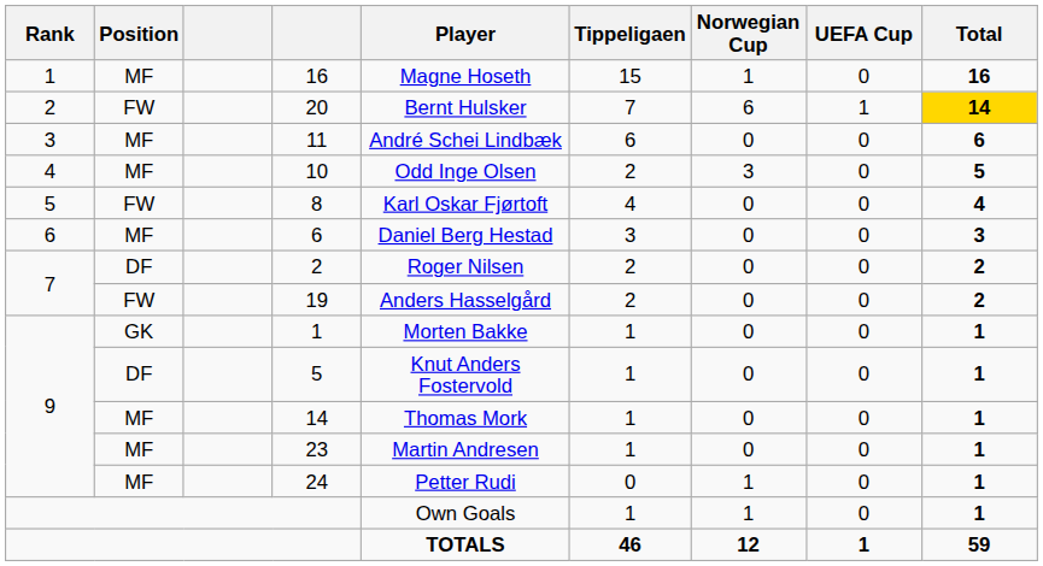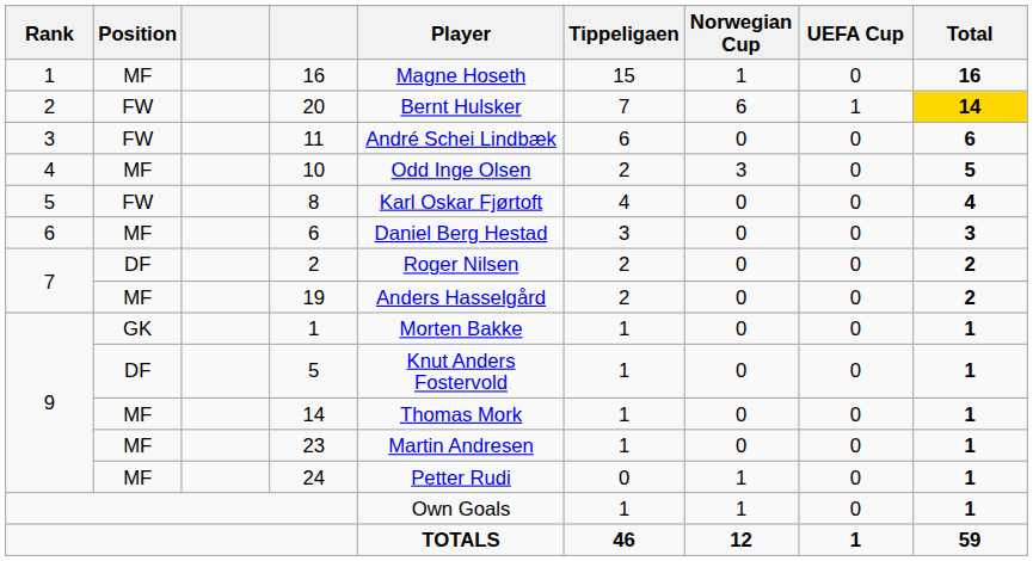11 | Position: MF -> FW
19 | Position: FW -> MF
